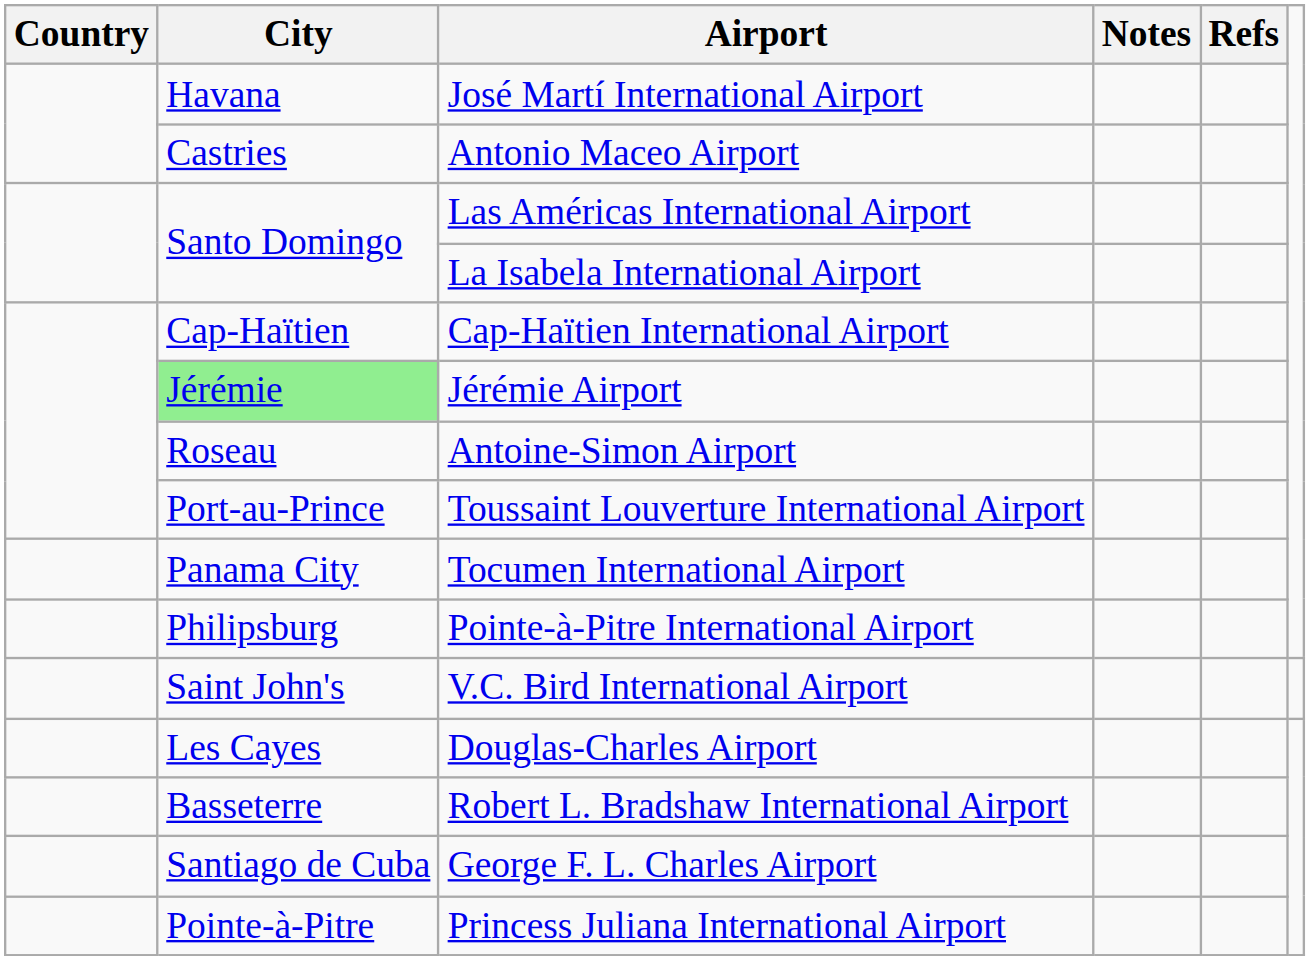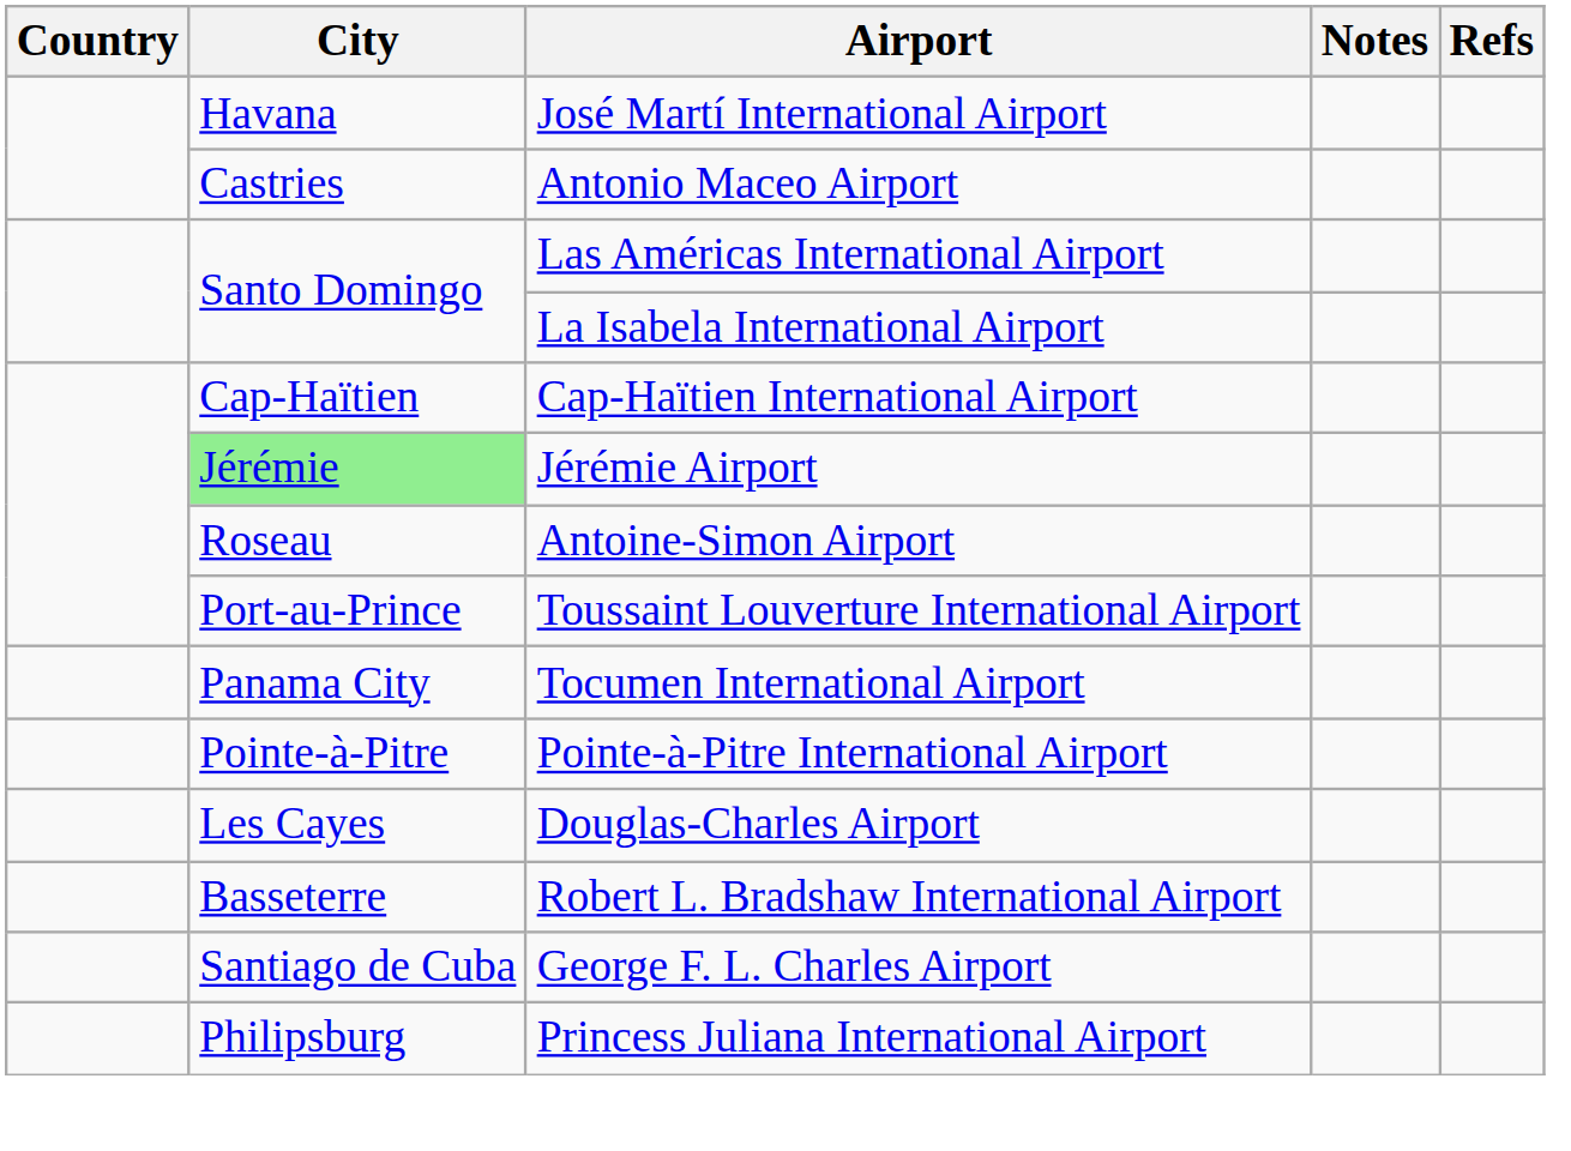Pointe-à-Pitre International Airport | City: Philipsburg -> Pointe-à-Pitre
- row: Saint John's | V.C. Bird International Airport
Princess Juliana International Airport | City: Pointe-à-Pitre -> Philipsburg
